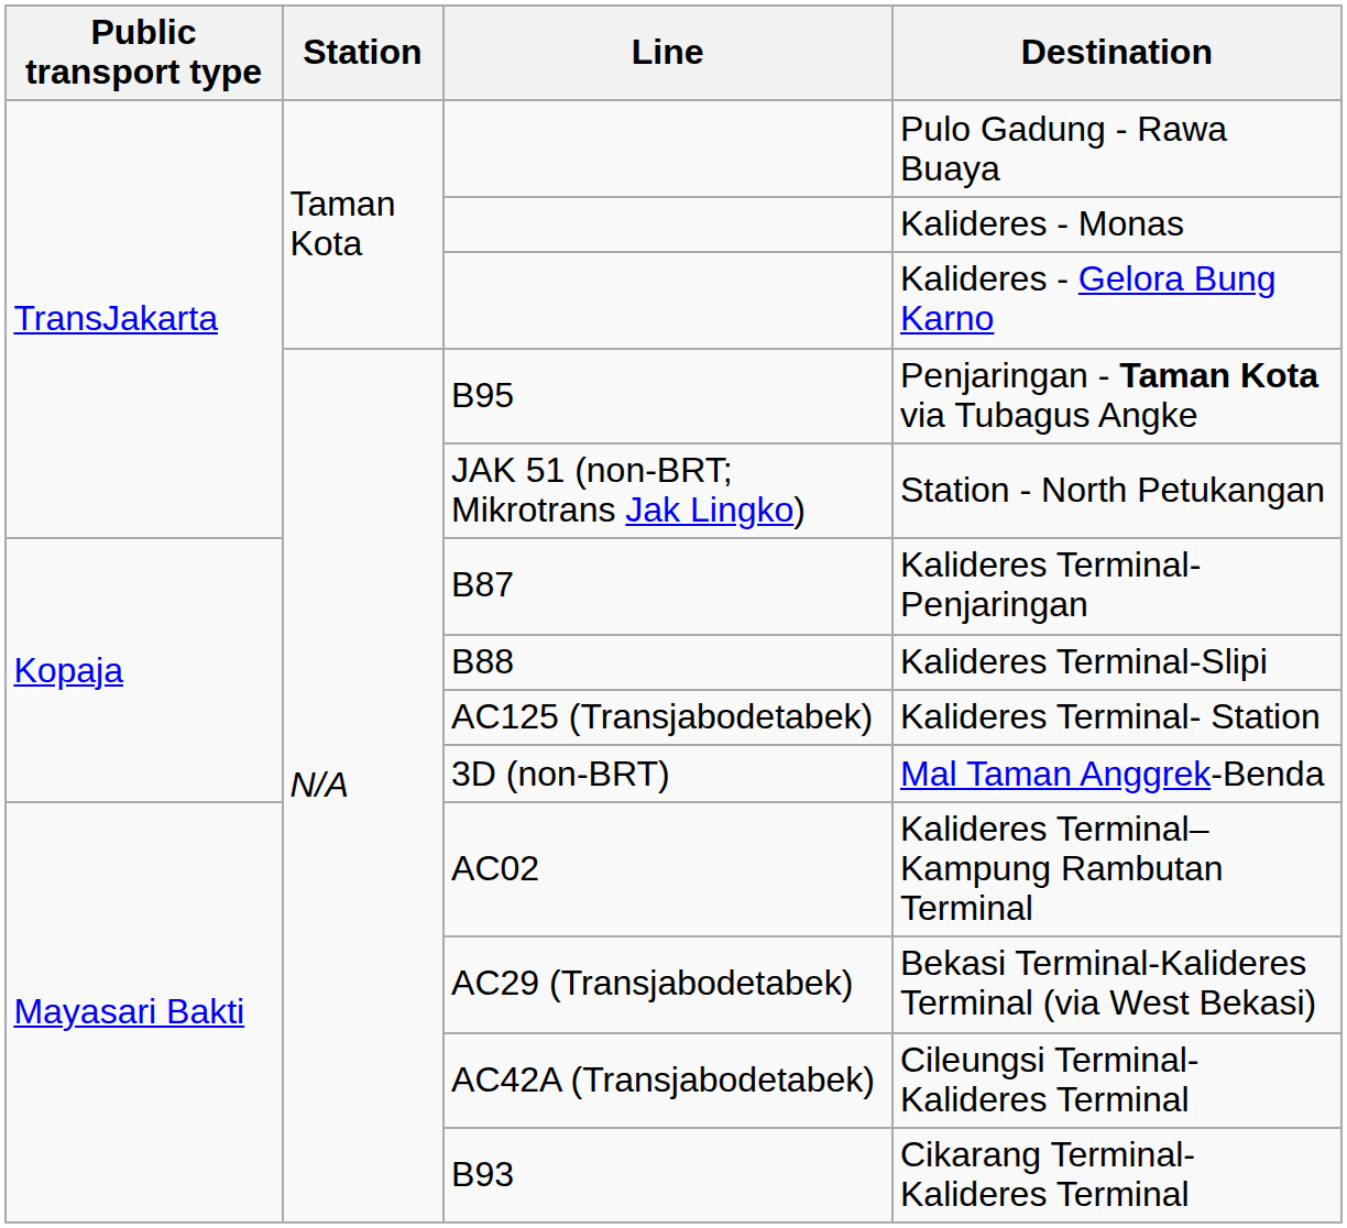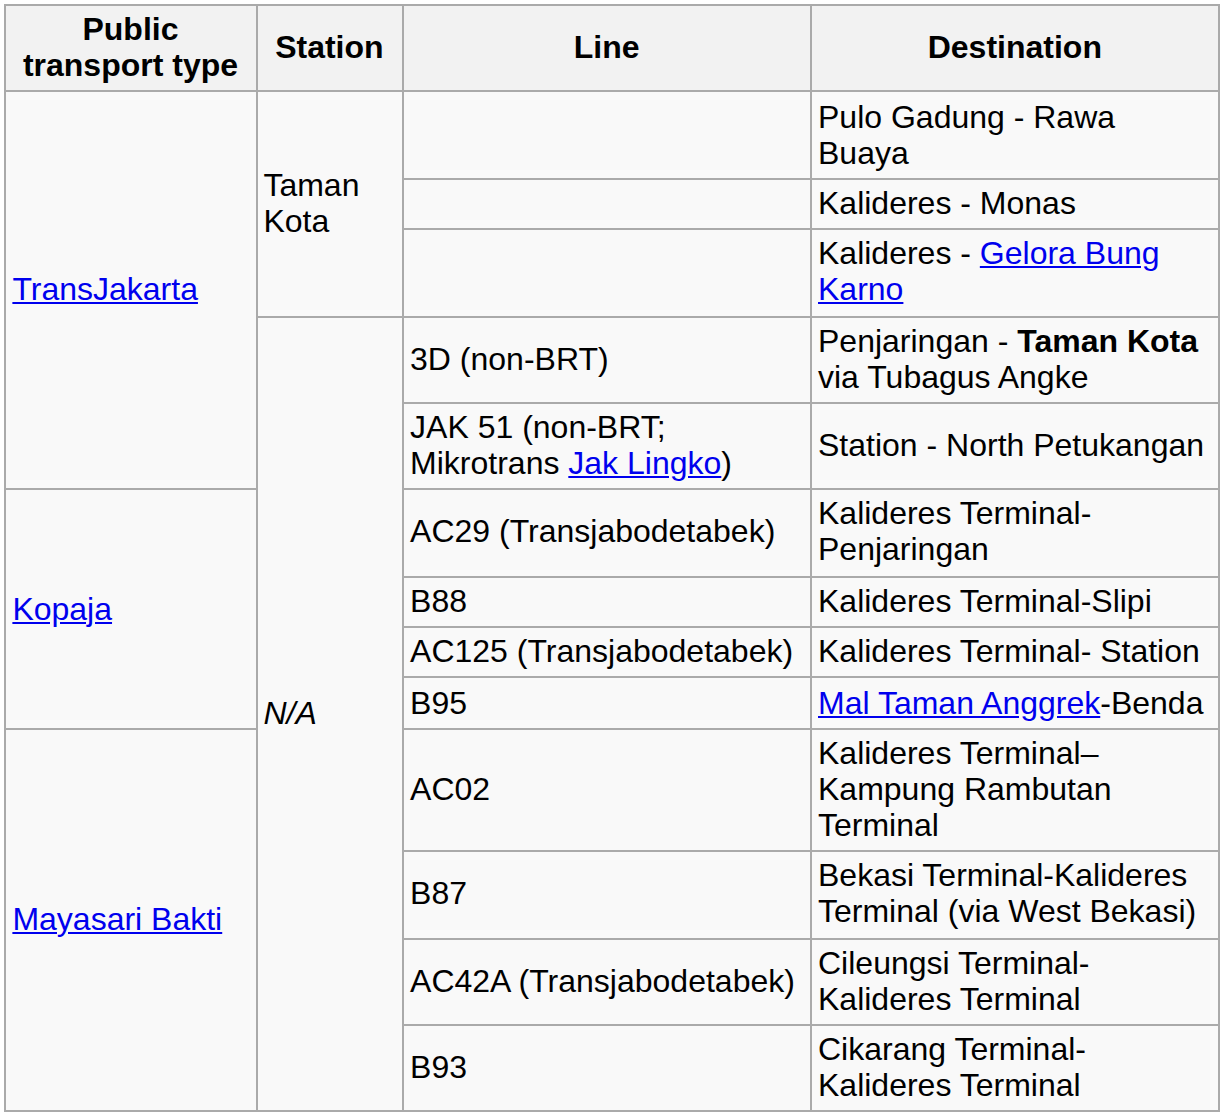Penjaringan - Taman Kota via Tubagus Angke | Line: B95 -> 3D (non-BRT)
Kalideres Terminal-Penjaringan | Line: B87 -> AC29 (Transjabodetabek)
Mal Taman Anggrek-Benda | Line: 3D (non-BRT) -> B95
Bekasi Terminal-Kalideres Terminal (via West Bekasi) | Line: AC29 (Transjabodetabek) -> B87
